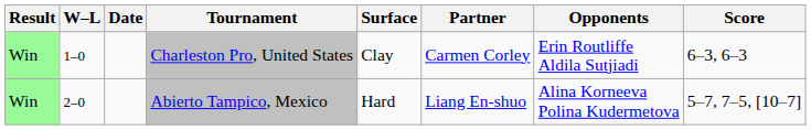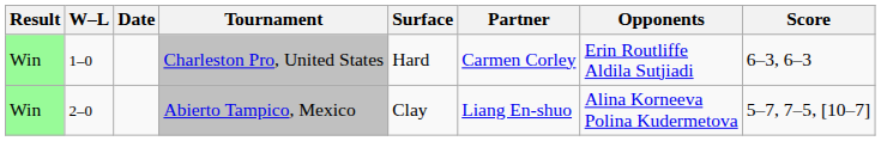Charleston Pro, United States | Surface: Clay -> Hard
Abierto Tampico, Mexico | Surface: Hard -> Clay
